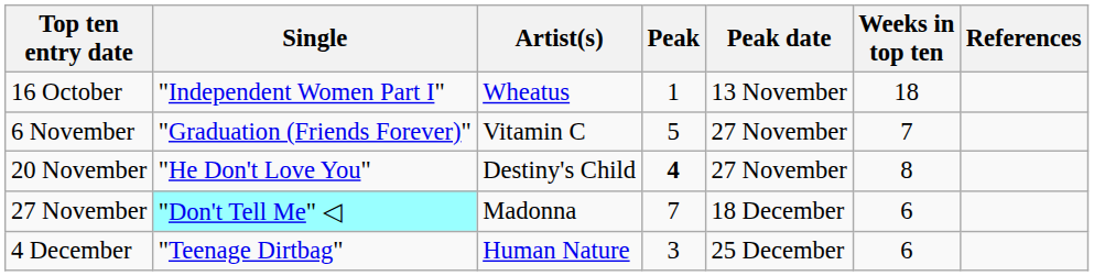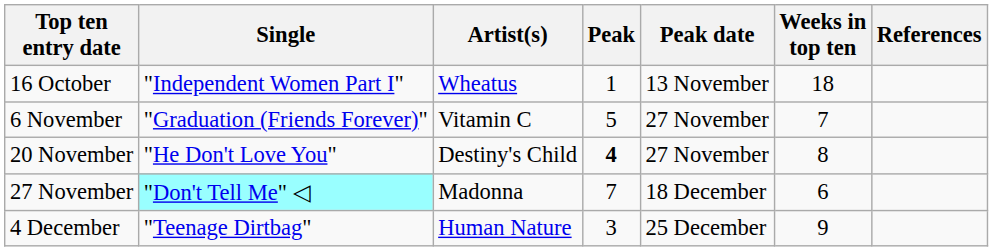4 December | Weeks in top ten: 6 -> 9
